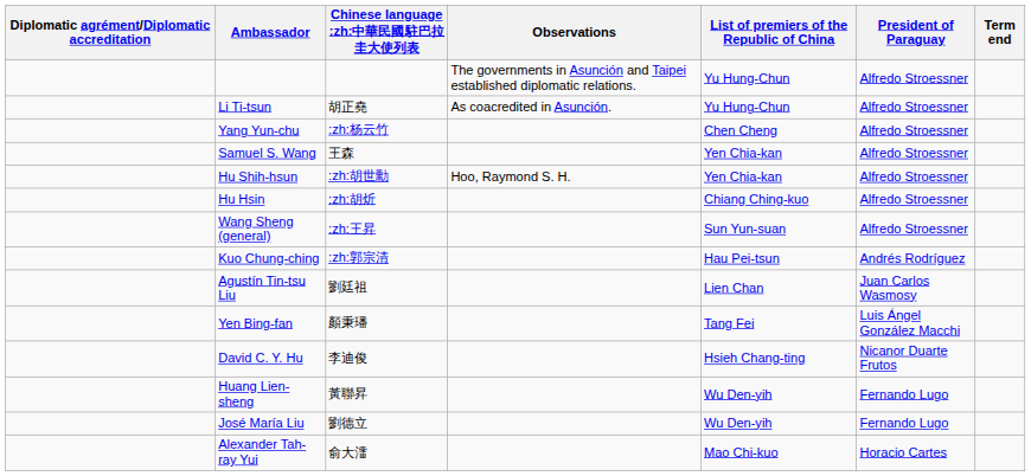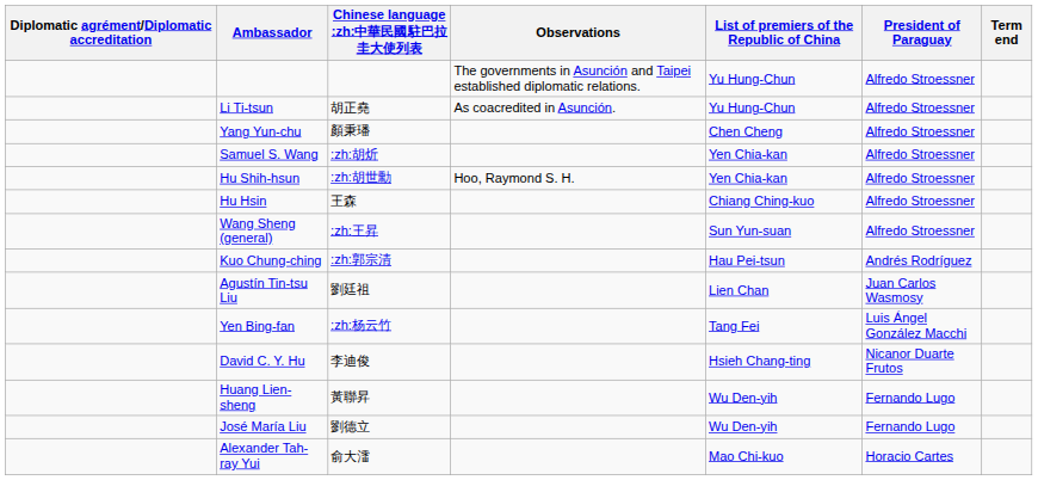Yang Yun-chu | Chinese language :zh:中華民國駐巴拉圭大使列表: :zh:杨云竹 -> 顏秉璠
Samuel S. Wang | Chinese language :zh:中華民國駐巴拉圭大使列表: 王森 -> :zh:胡炘
Hu Hsin | Chinese language :zh:中華民國駐巴拉圭大使列表: :zh:胡炘 -> 王森
Yen Bing-fan | Chinese language :zh:中華民國駐巴拉圭大使列表: 顏秉璠 -> :zh:杨云竹
